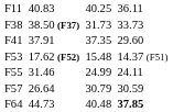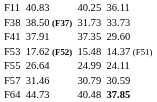F55 | column 3: 31.46 -> 26.64
F57 | column 3: 26.64 -> 31.46
